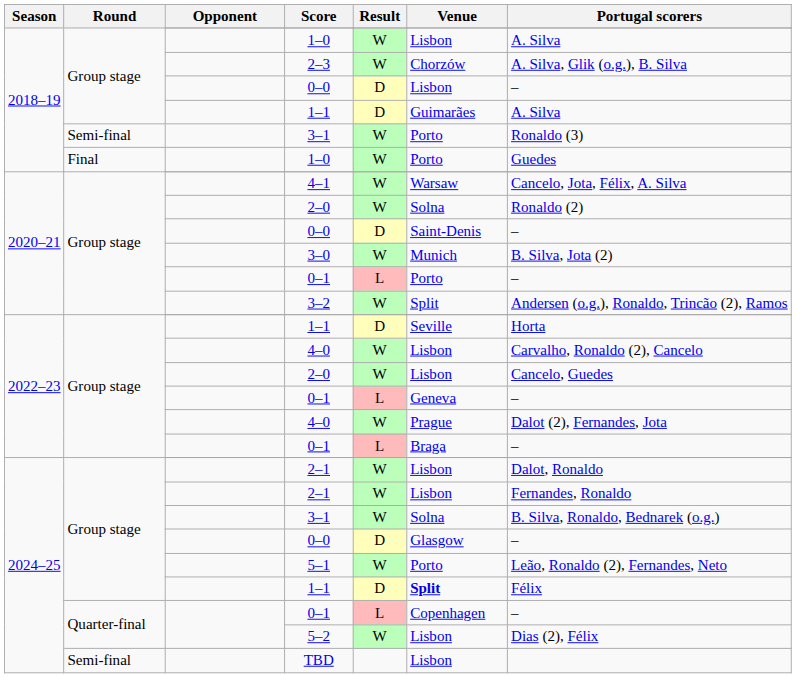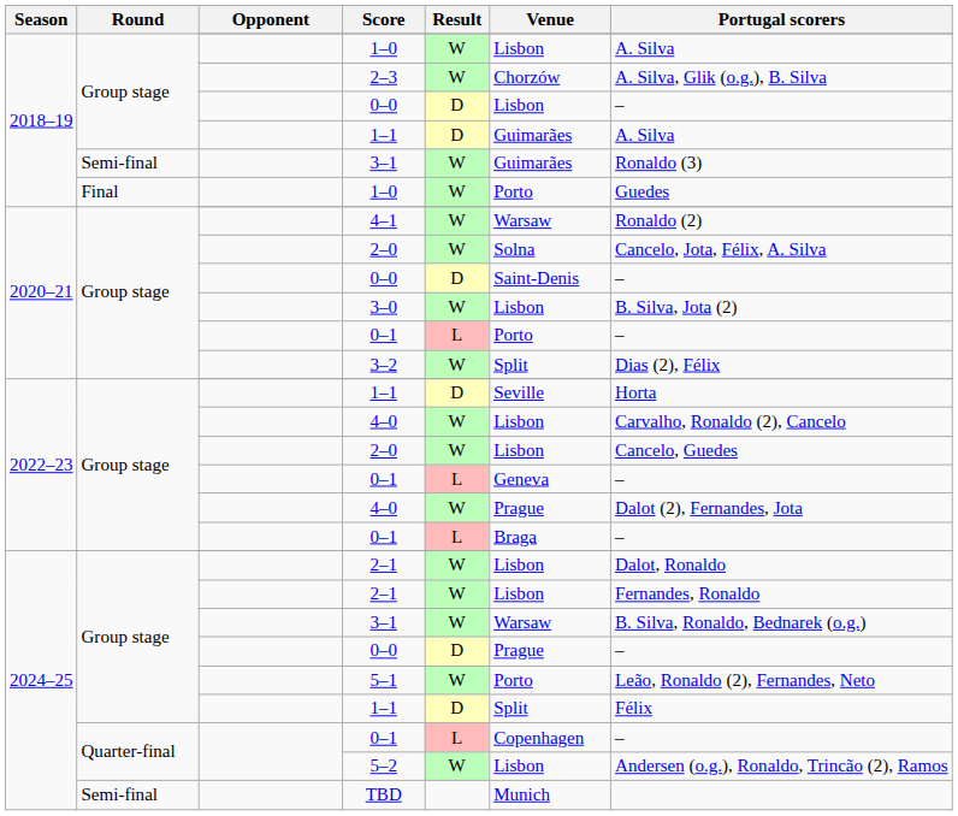2018–19 / 3–1 | Venue: Porto -> Guimarães
4–1 | Portugal scorers: Cancelo, Jota, Félix, A. Silva -> Ronaldo (2)
2020–21 / 2–0 | Portugal scorers: Ronaldo (2) -> Cancelo, Jota, Félix, A. Silva
3–0 | Venue: Munich -> Lisbon
3–2 | Portugal scorers: Andersen (o.g.), Ronaldo, Trincão (2), Ramos -> Dias (2), Félix
2024–25 / 3–1 | Venue: Solna -> Warsaw
2024–25 / 0–0 | Venue: Glasgow -> Prague
2024–25 / 1–1 | Venue: bold -> normal
5–2 | Portugal scorers: Dias (2), Félix -> Andersen (o.g.), Ronaldo, Trincão (2), Ramos
TBD | Venue: Lisbon -> Munich
